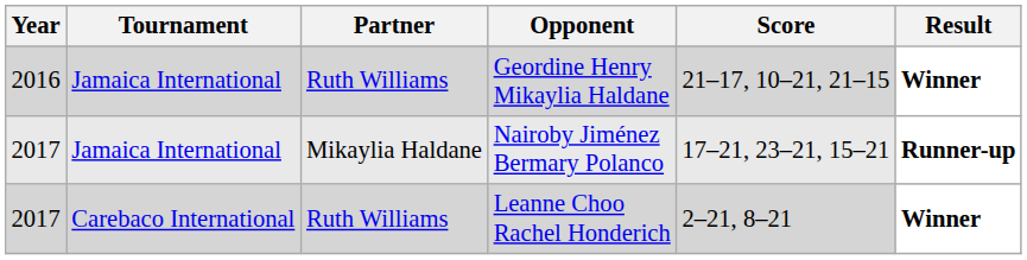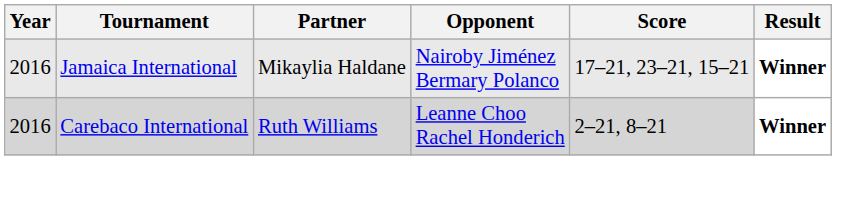- row: 2016 | Jamaica International | Ruth Williams | Geordine Henry Mikaylia Haldane | 21–17, 10–21, 21–15 | Winner
Nairoby Jiménez Bermary Polanco | Year: 2017 -> 2016
Nairoby Jiménez Bermary Polanco | Result: Runner-up -> Winner
Leanne Choo Rachel Honderich | Year: 2017 -> 2016
